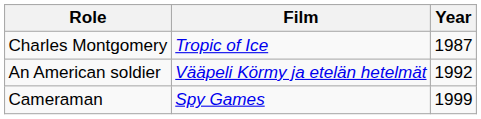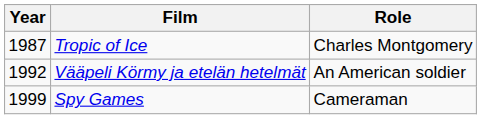columns swapped: Year <-> Role
